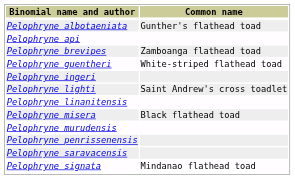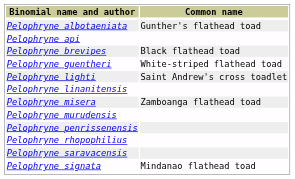Pelophryne brevipes | Common name: Zamboanga flathead toad -> Black flathead toad
- row: Pelophryne ingeri
Pelophryne misera | Common name: Black flathead toad -> Zamboanga flathead toad
+ row: Pelophryne rhopophilius
